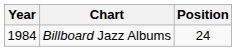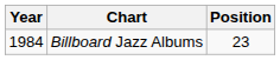Billboard Jazz Albums | Position: 24 -> 23
